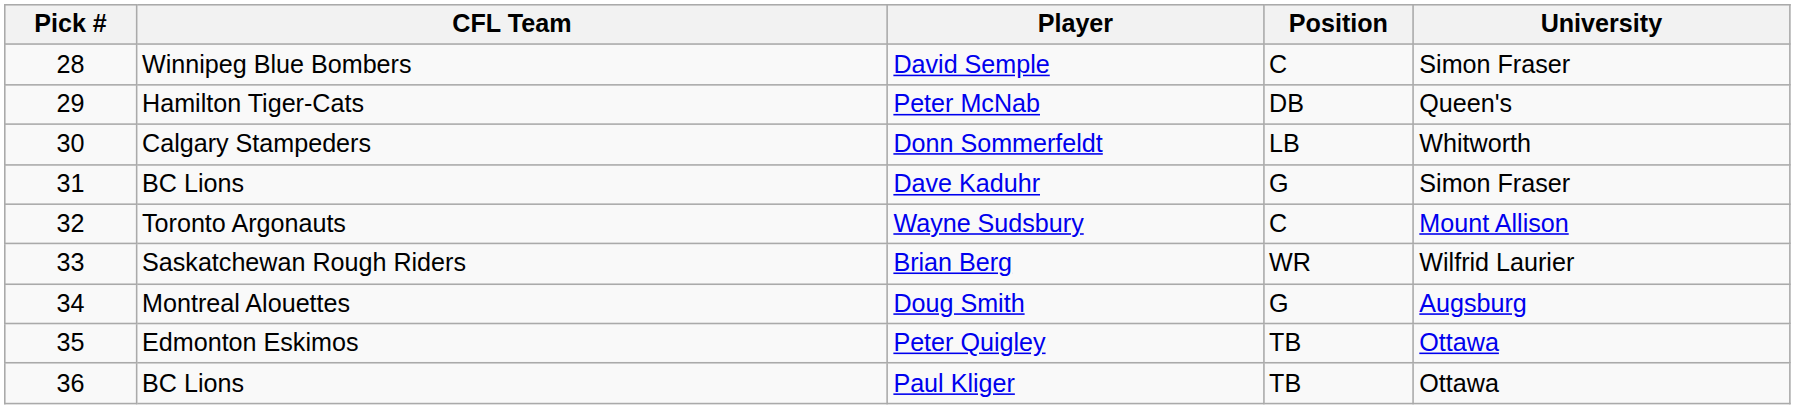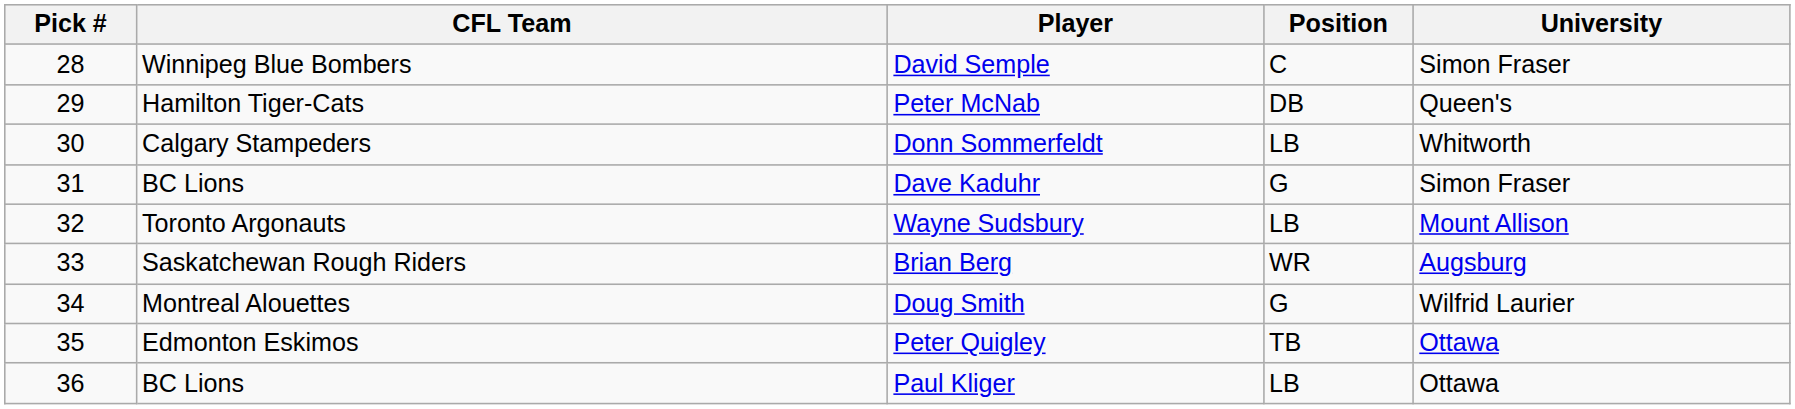Wayne Sudsbury | Position: C -> LB
Brian Berg | University: Wilfrid Laurier -> Augsburg
Doug Smith | University: Augsburg -> Wilfrid Laurier
Paul Kliger | Position: TB -> LB
